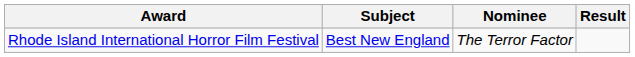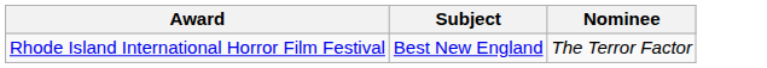- column: Result
